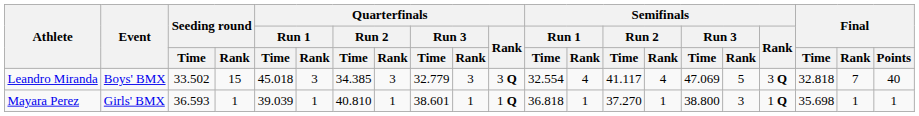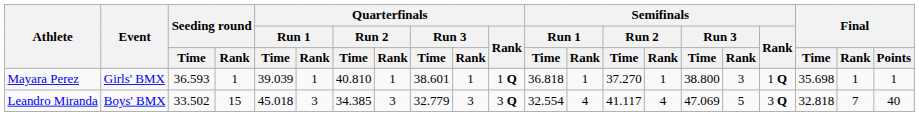rows swapped: Leandro Miranda <-> Mayara Perez
